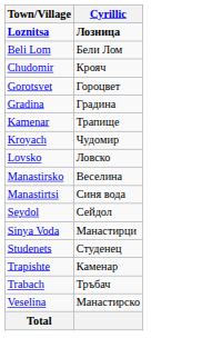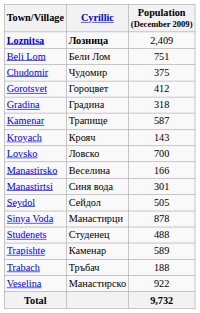+ column: Population (December 2009) | 2,409 | 751 | 375 | 412 | 318 | 587 | 143 | 700 | 166 | 301 | 505 | 878 | 488 | 589 | 188 | 922 | 9,732
Chudomir | Cyrillic: Крояч -> Чудомир
Kroyach | Cyrillic: Чудомир -> Крояч
